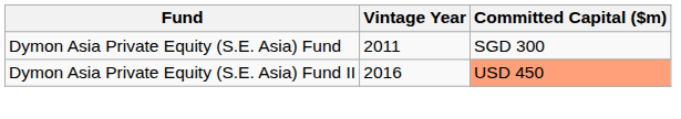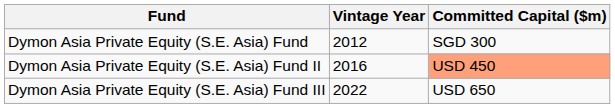Dymon Asia Private Equity (S.E. Asia) Fund | Vintage Year: 2011 -> 2012
+ row: Dymon Asia Private Equity (S.E. Asia) Fund III | 2022 | USD 650
